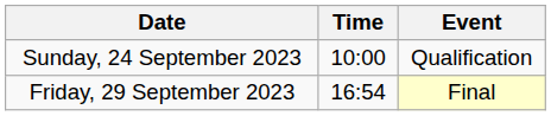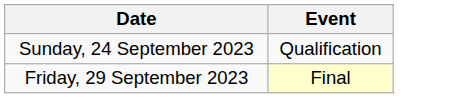- column: Time | 10:00 | 16:54
